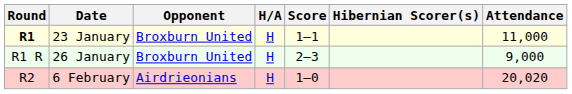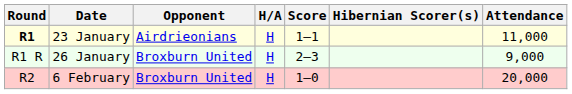23 January | Opponent: Broxburn United -> Airdrieonians
6 February | Opponent: Airdrieonians -> Broxburn United
6 February | Attendance: 20,020 -> 20,000
